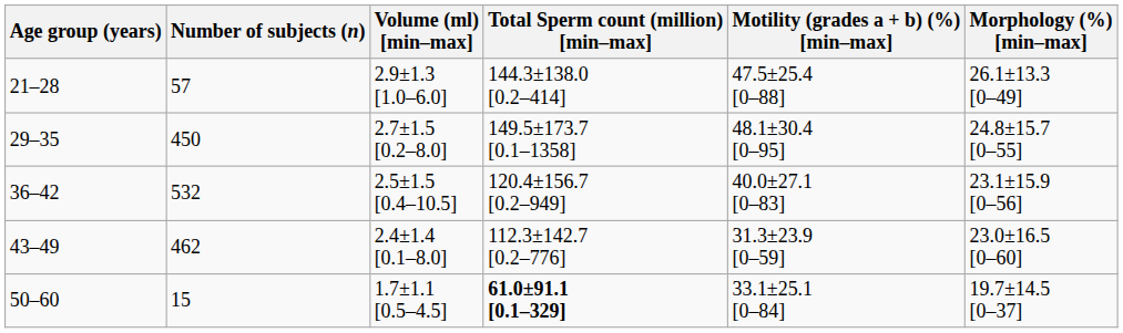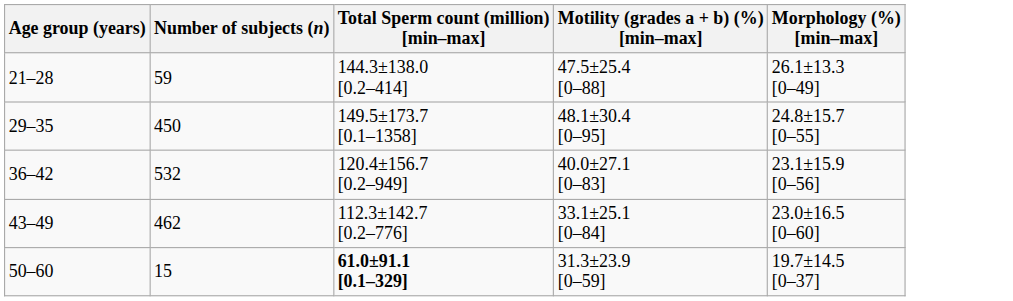- column: Volume (ml) [min–max] | 2.9±1.3 [1.0–6.0] | 2.7±1.5 [0.2–8.0] | 2.5±1.5 [0.4–10.5] | 2.4±1.4 [0.1–8.0] | 1.7±1.1 [0.5–4.5]
21–28 | Number of subjects (n): 57 -> 59
43–49 | Motility (grades a + b) (%) [min–max]: 31.3±23.9 [0–59] -> 33.1±25.1 [0–84]
50–60 | Motility (grades a + b) (%) [min–max]: 33.1±25.1 [0–84] -> 31.3±23.9 [0–59]
